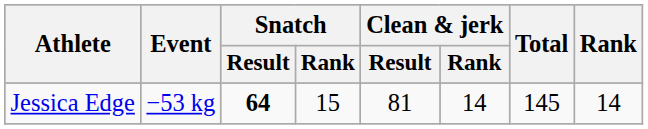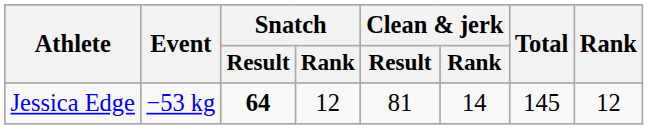Jessica Edge | Snatch / Rank: 15 -> 12
Jessica Edge | Rank: 14 -> 12
